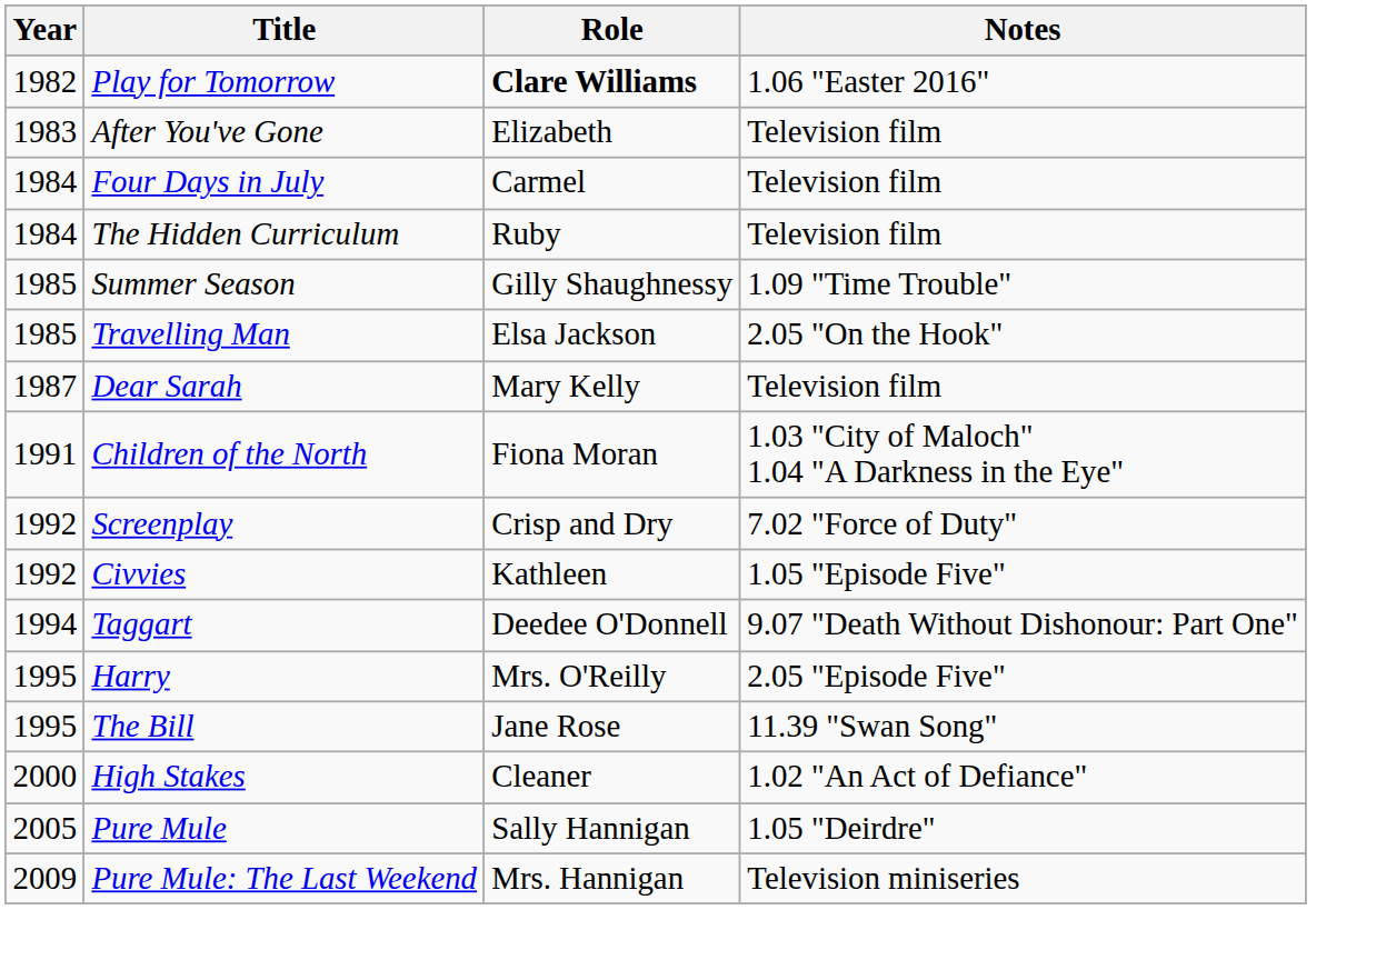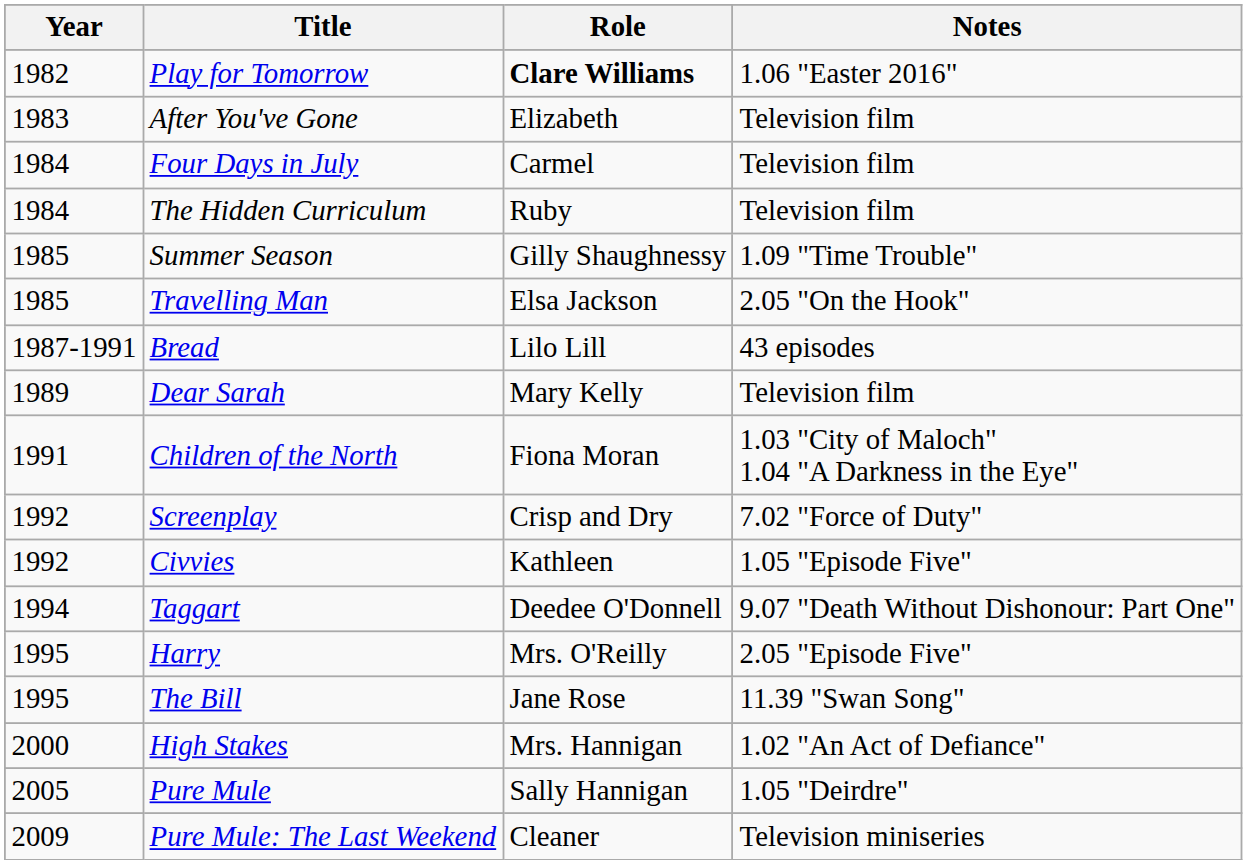+ row: 1987-1991 | Bread | Lilo Lill | 43 episodes
Dear Sarah | Year: 1987 -> 1989
High Stakes | Role: Cleaner -> Mrs. Hannigan
Pure Mule: The Last Weekend | Role: Mrs. Hannigan -> Cleaner
